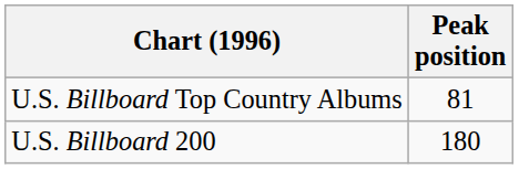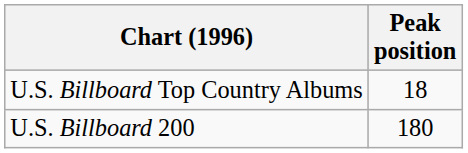U.S. Billboard Top Country Albums | Peak position: 81 -> 18
